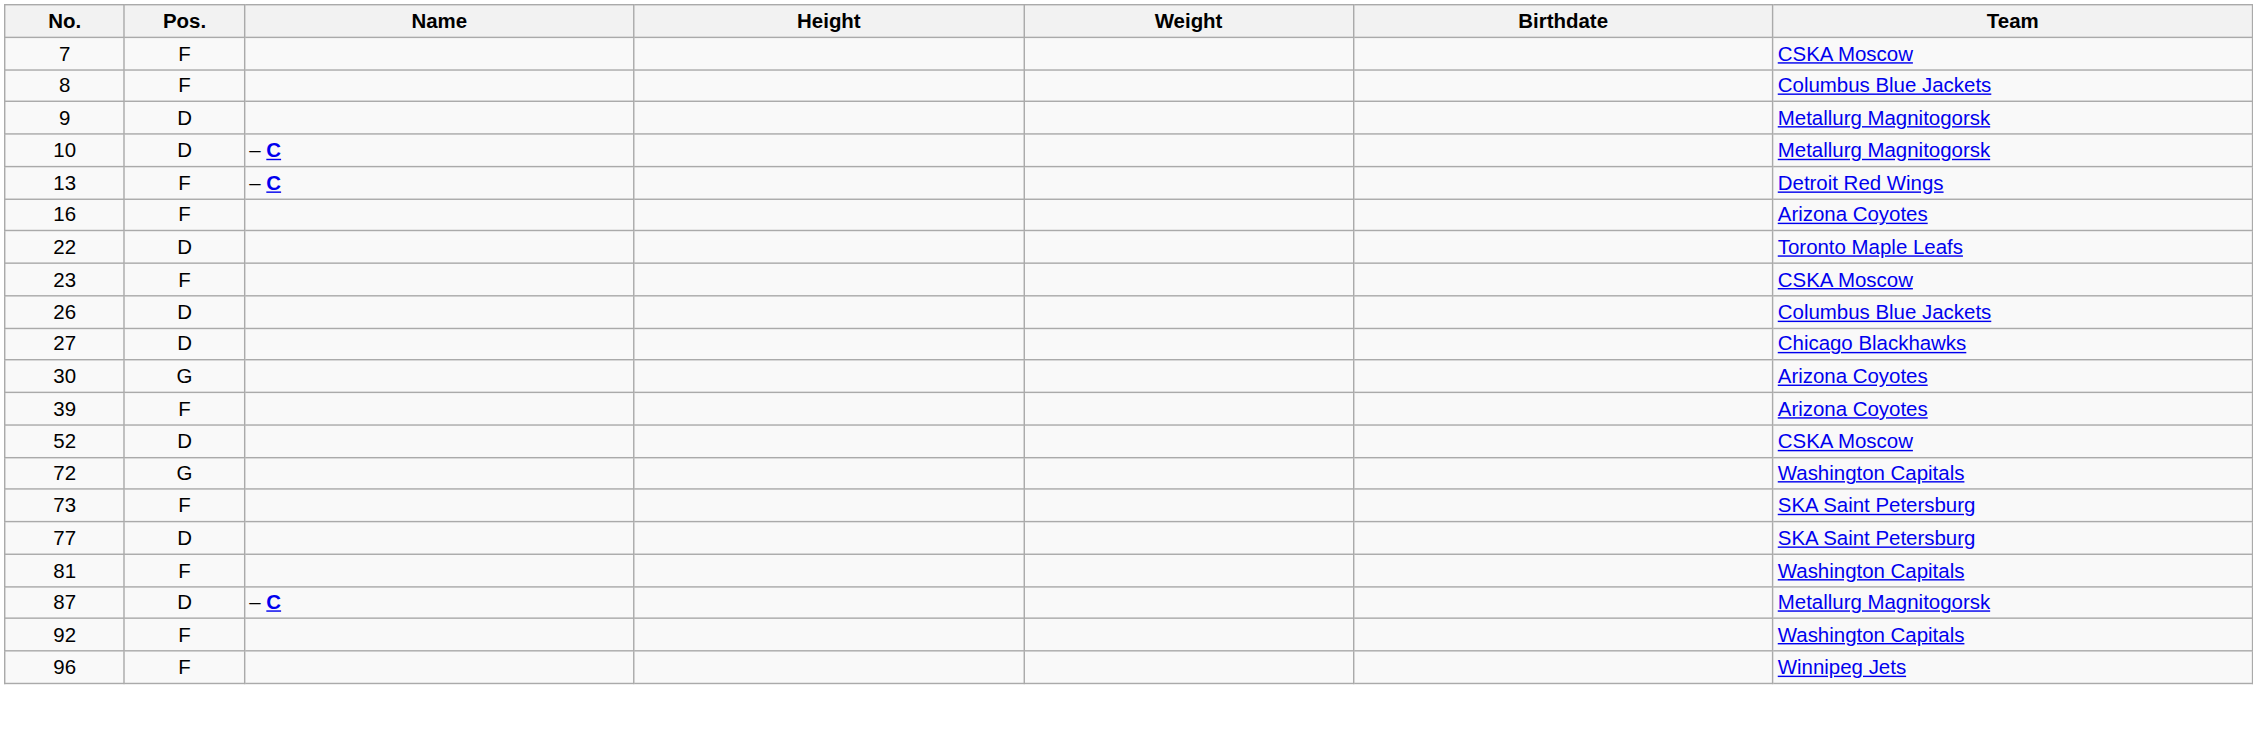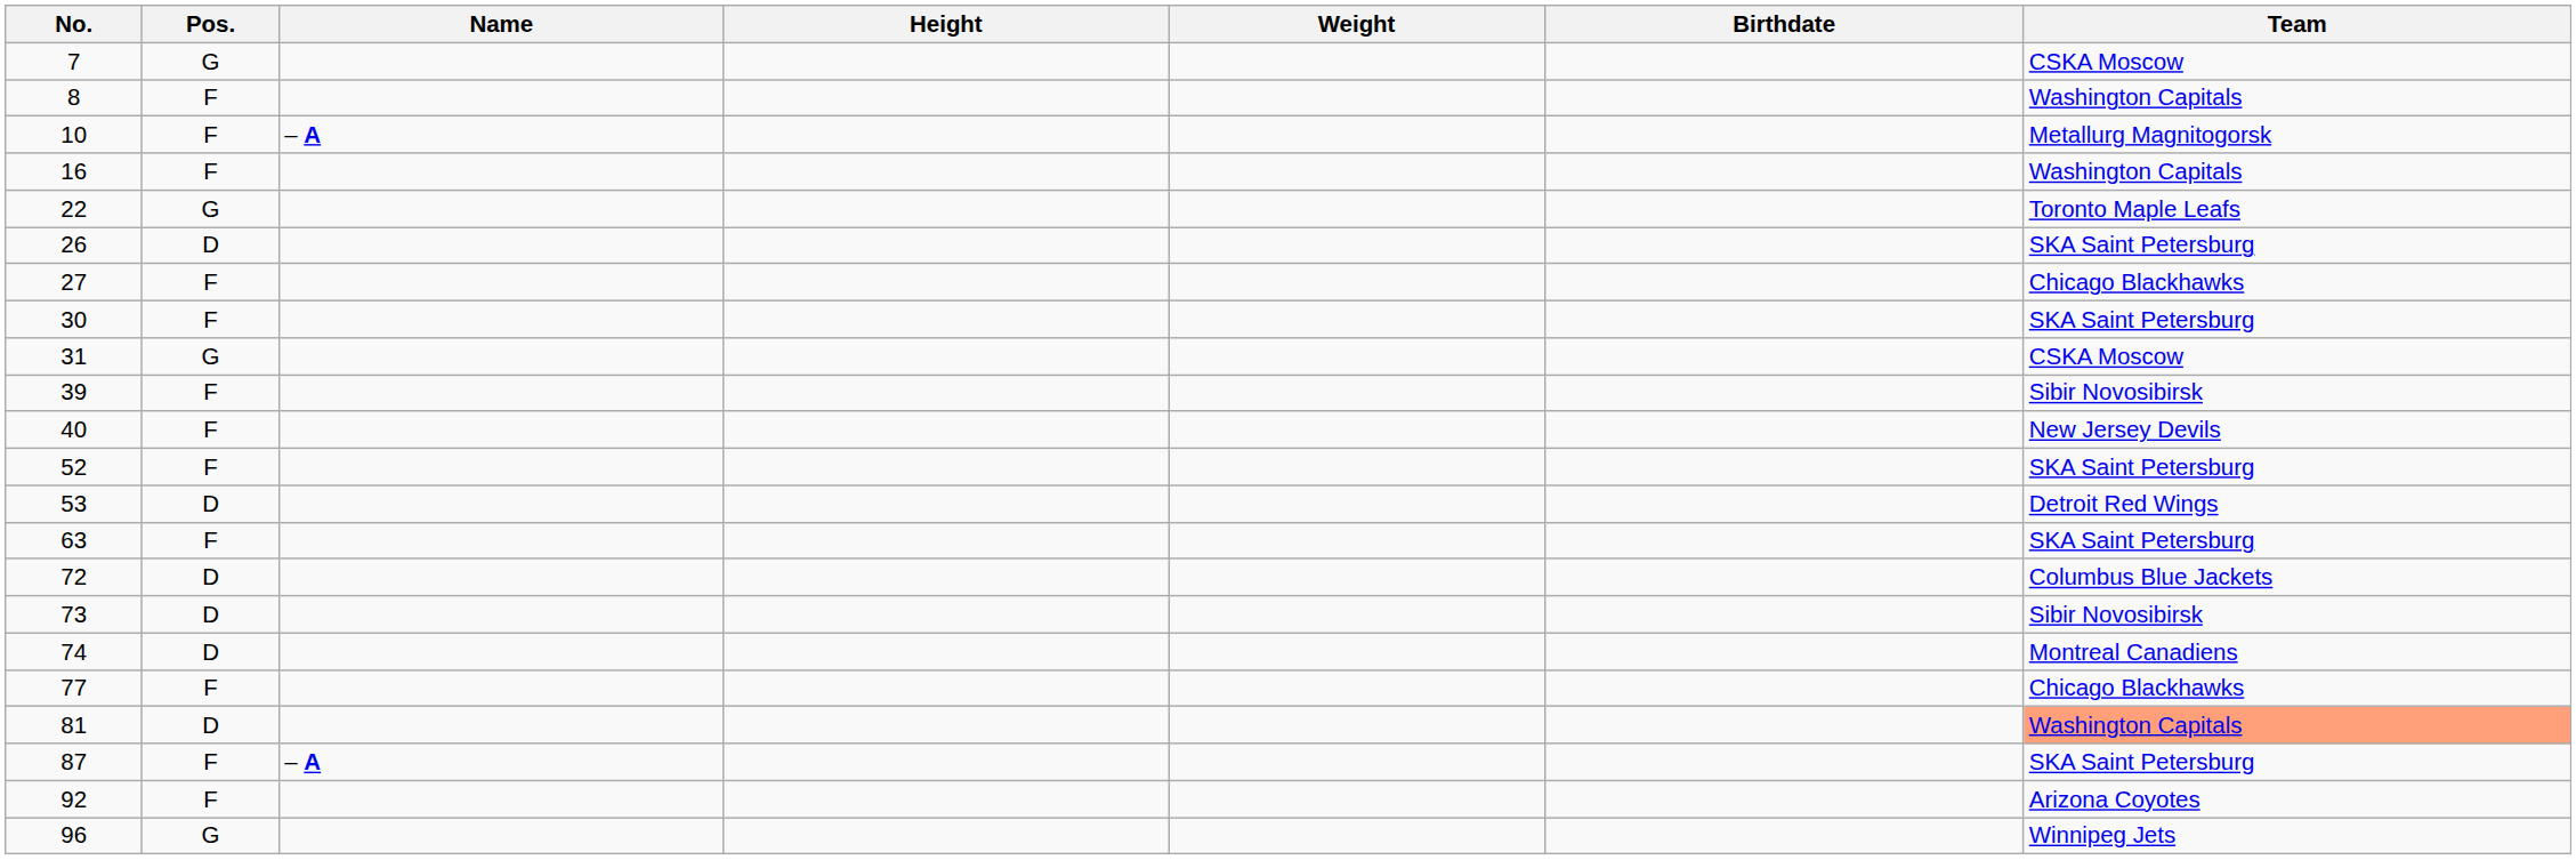7 | Pos.: F -> G
8 | Team: Columbus Blue Jackets -> Washington Capitals
- row: 9 | D | Metallurg Magnitogorsk
10 | Pos.: D -> F
10 | Name: – C -> – A
- row: 13 | F | – C | Detroit Red Wings
16 | Team: Arizona Coyotes -> Washington Capitals
22 | Pos.: D -> G
- row: 23 | F | CSKA Moscow
26 | Team: Columbus Blue Jackets -> SKA Saint Petersburg
27 | Pos.: D -> F
30 | Pos.: G -> F
30 | Team: Arizona Coyotes -> SKA Saint Petersburg
+ row: 31 | G | CSKA Moscow
39 | Team: Arizona Coyotes -> Sibir Novosibirsk
+ row: 40 | F | New Jersey Devils
52 | Pos.: D -> F
52 | Team: CSKA Moscow -> SKA Saint Petersburg
+ row: 53 | D | Detroit Red Wings
+ row: 63 | F | SKA Saint Petersburg
72 | Pos.: G -> D
72 | Team: Washington Capitals -> Columbus Blue Jackets
73 | Pos.: F -> D
73 | Team: SKA Saint Petersburg -> Sibir Novosibirsk
+ row: 74 | D | Montreal Canadiens
77 | Pos.: D -> F
77 | Team: SKA Saint Petersburg -> Chicago Blackhawks
81 | Pos.: F -> D
81 | Team: no background -> lightsalmon background
87 | Pos.: D -> F
87 | Name: – C -> – A
87 | Team: Metallurg Magnitogorsk -> SKA Saint Petersburg
92 | Team: Washington Capitals -> Arizona Coyotes
96 | Pos.: F -> G
